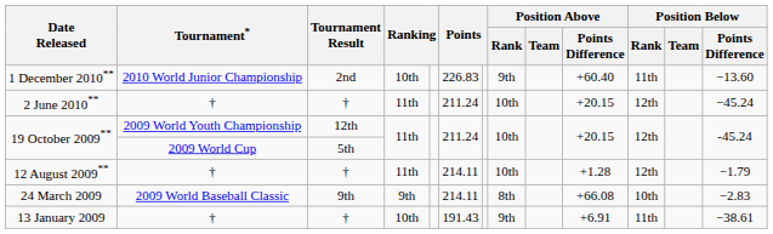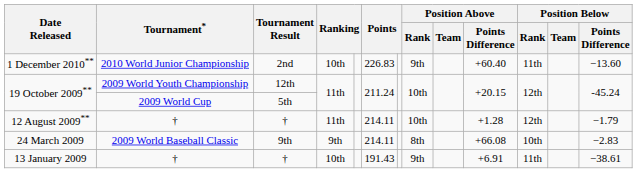- row: 2 June 2010** | † | † | 11th | 211.24 | 10th | +20.15 | 12th | −45.24
